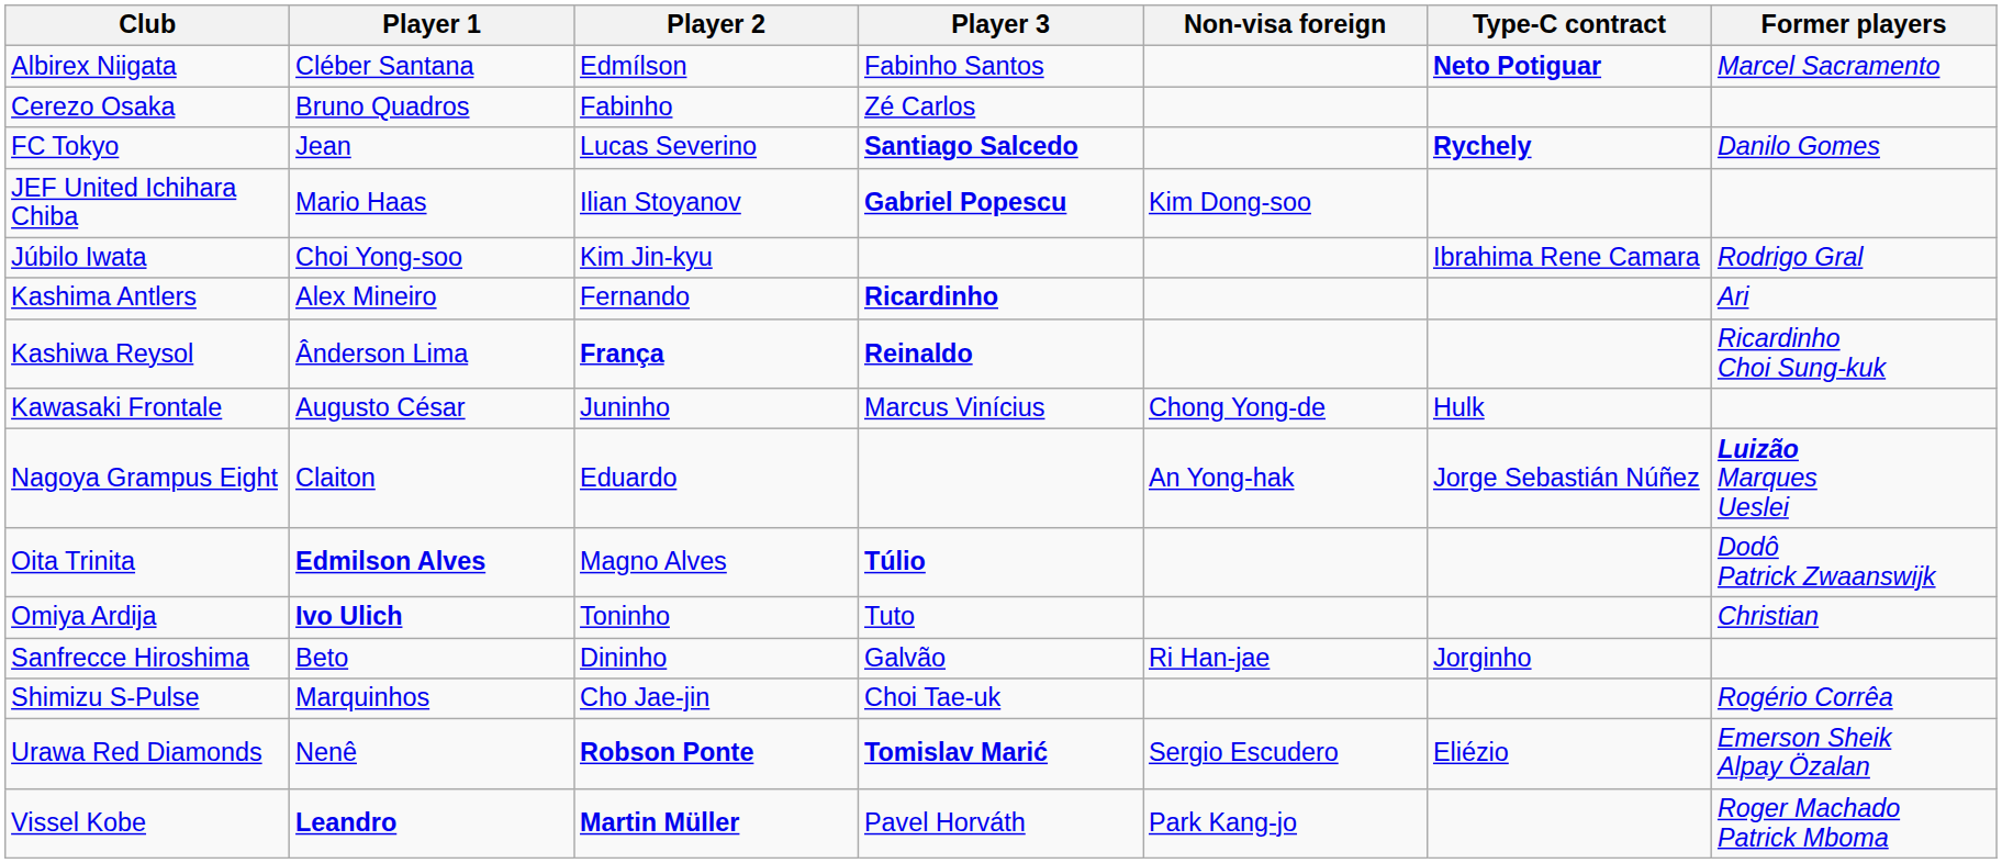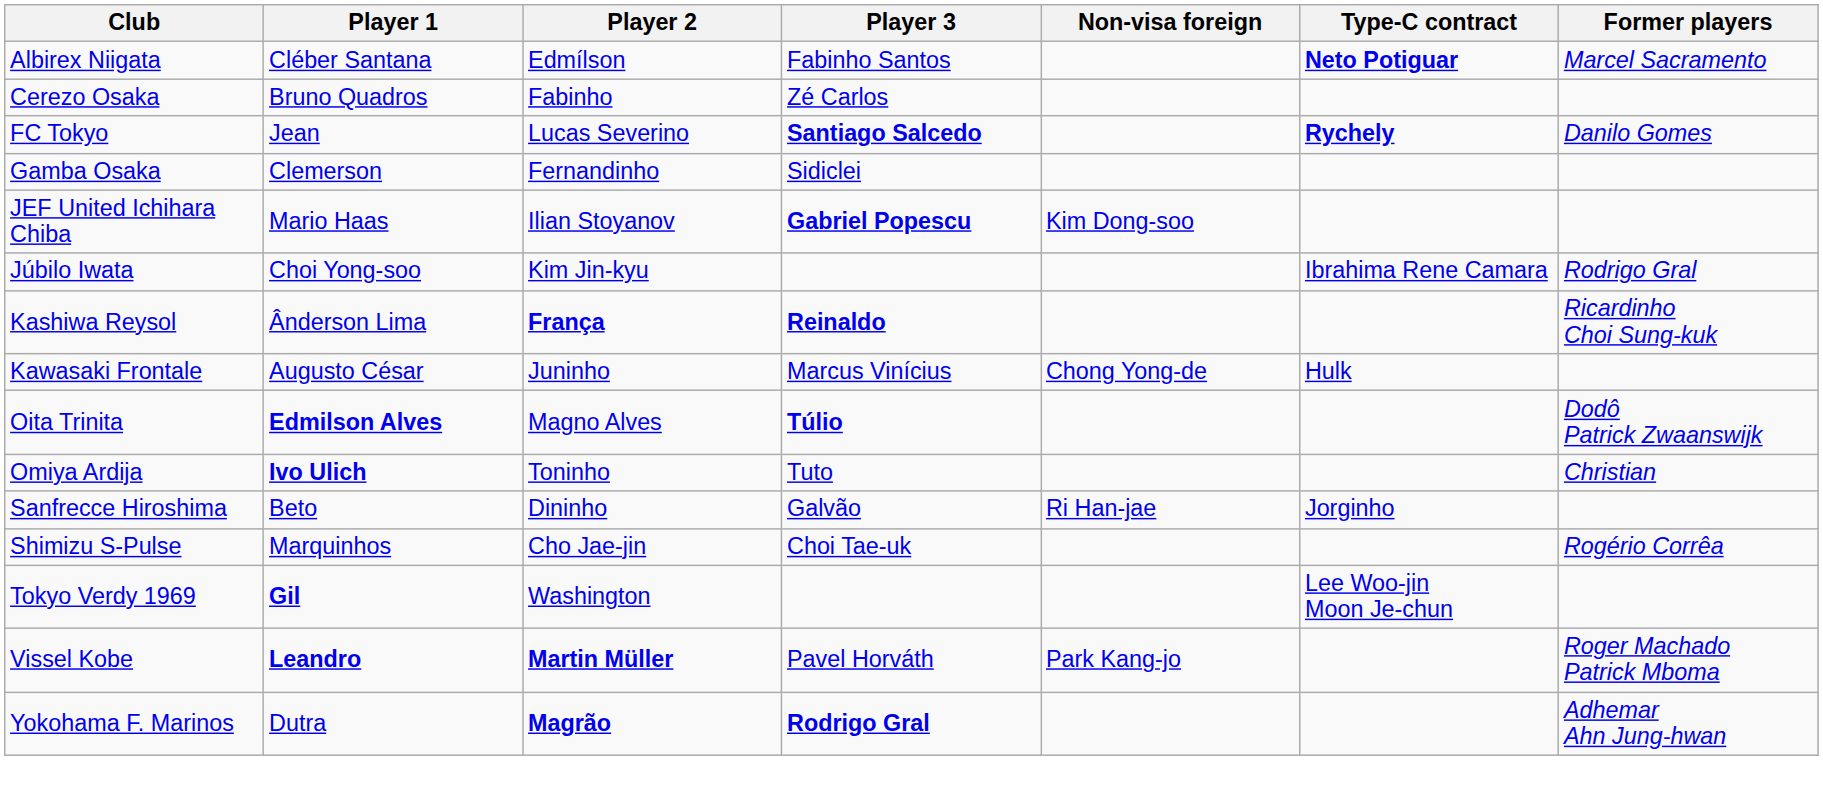+ row: Gamba Osaka | Clemerson | Fernandinho | Sidiclei
- row: Kashima Antlers | Alex Mineiro | Fernando | Ricardinho | Ari
- row: Nagoya Grampus Eight | Claiton | Eduardo | An Yong-hak | Jorge Sebastián Núñez | Luizão Marques Ueslei
+ row: Tokyo Verdy 1969 | Gil | Washington | Lee Woo-jin Moon Je-chun
- row: Urawa Red Diamonds | Nenê | Robson Ponte | Tomislav Marić | Sergio Escudero | Eliézio | Emerson Sheik Alpay Özalan
+ row: Yokohama F. Marinos | Dutra | Magrão | Rodrigo Gral | Adhemar Ahn Jung-hwan
